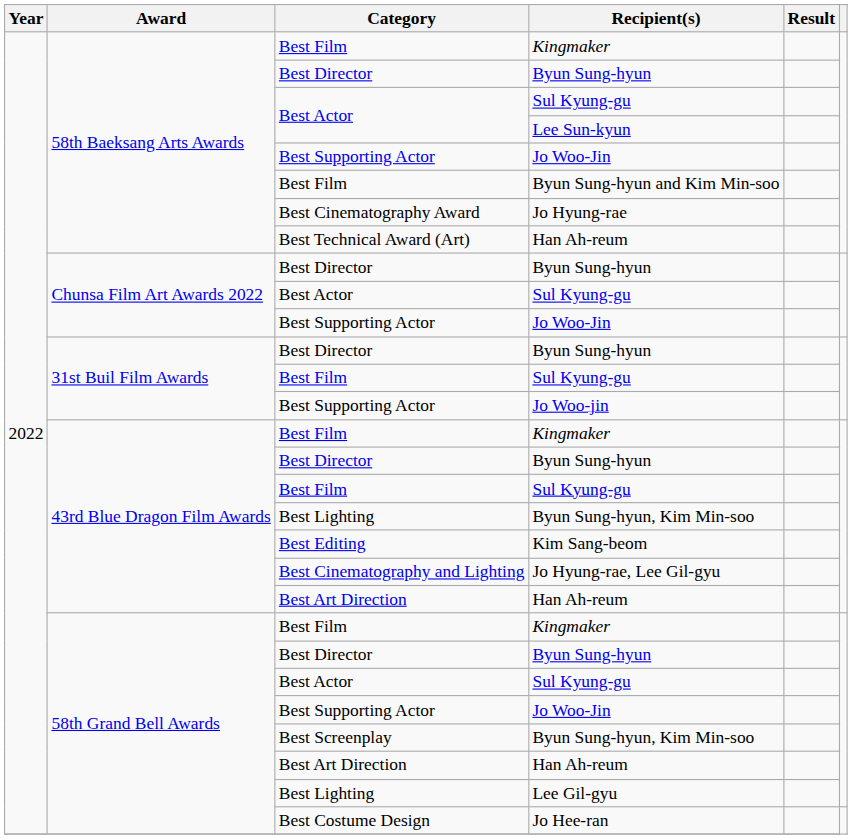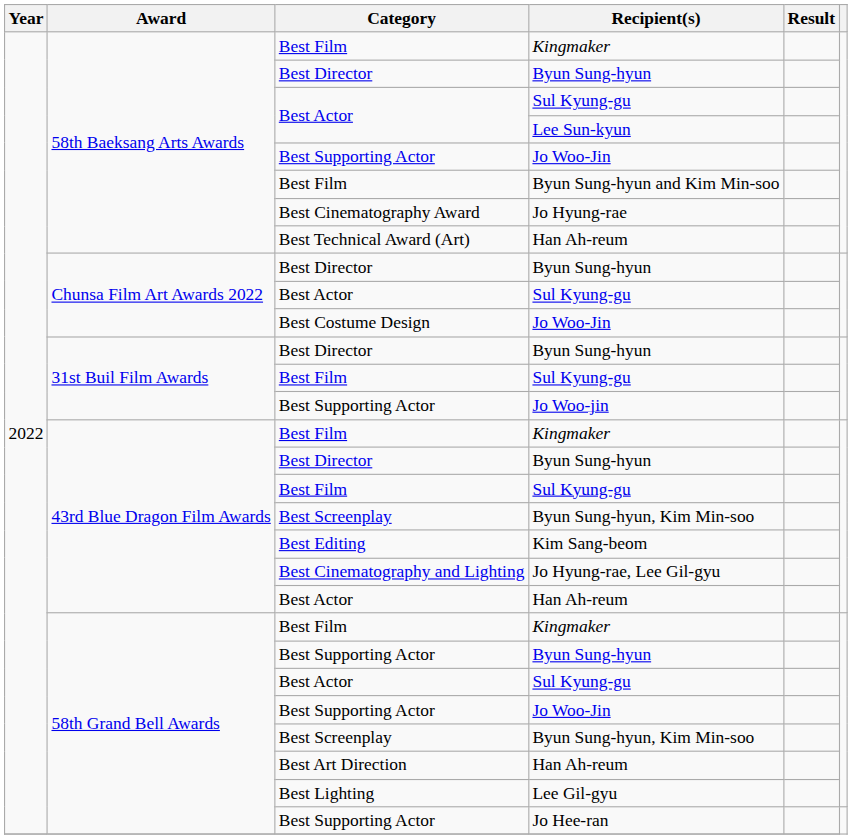Chunsa Film Art Awards 2022 / Jo Woo-Jin | Category: Best Supporting Actor -> Best Costume Design
43rd Blue Dragon Film Awards / Byun Sung-hyun, Kim Min-soo | Category: Best Lighting -> Best Screenplay
43rd Blue Dragon Film Awards / Han Ah-reum | Category: Best Art Direction -> Best Actor
58th Grand Bell Awards / Byun Sung-hyun | Category: Best Director -> Best Supporting Actor
Jo Hee-ran | Category: Best Costume Design -> Best Supporting Actor
